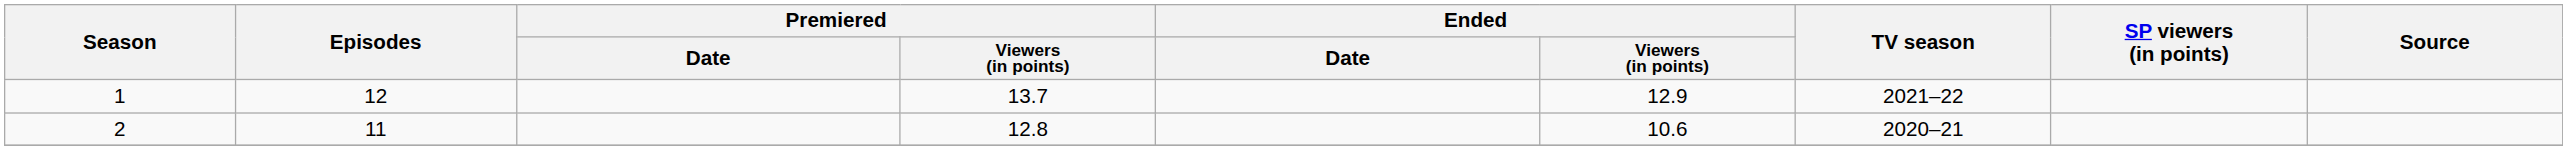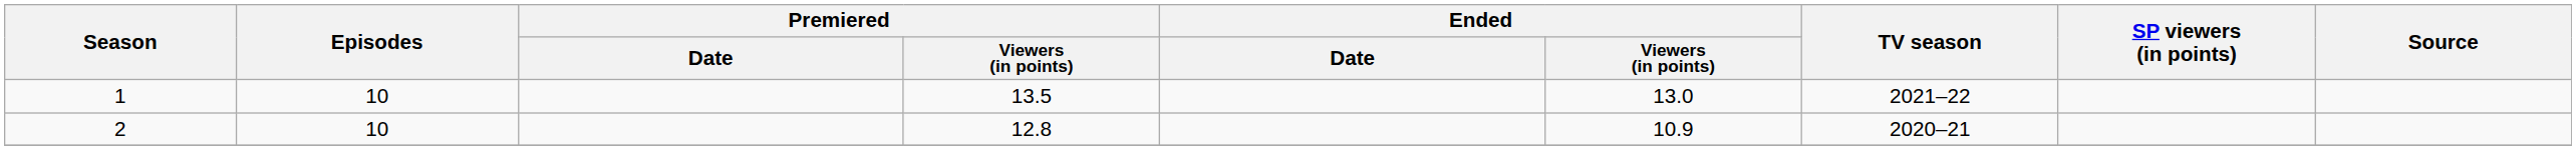1 | Episodes: 12 -> 10
1 | Premiered / Viewers (in points): 13.7 -> 13.5
1 | Ended / Viewers (in points): 12.9 -> 13.0
2 | Episodes: 11 -> 10
2 | Ended / Viewers (in points): 10.6 -> 10.9
